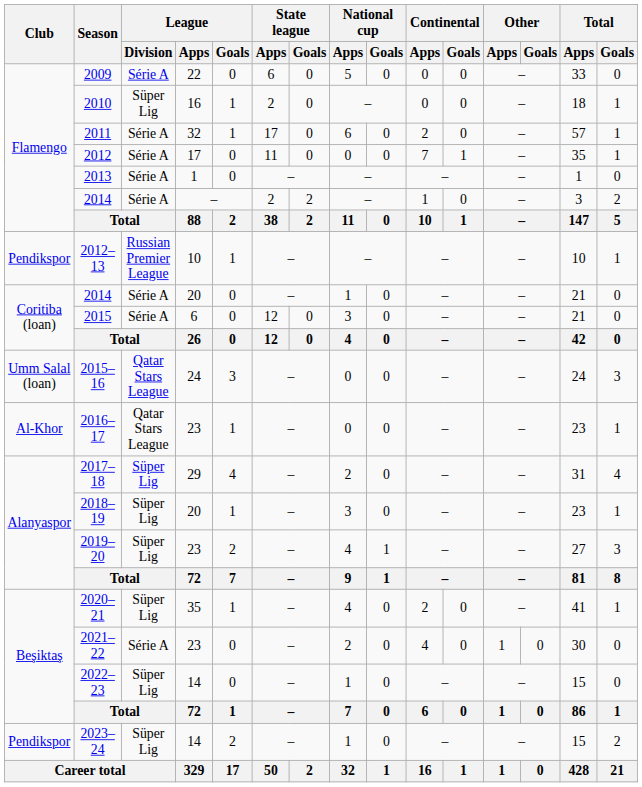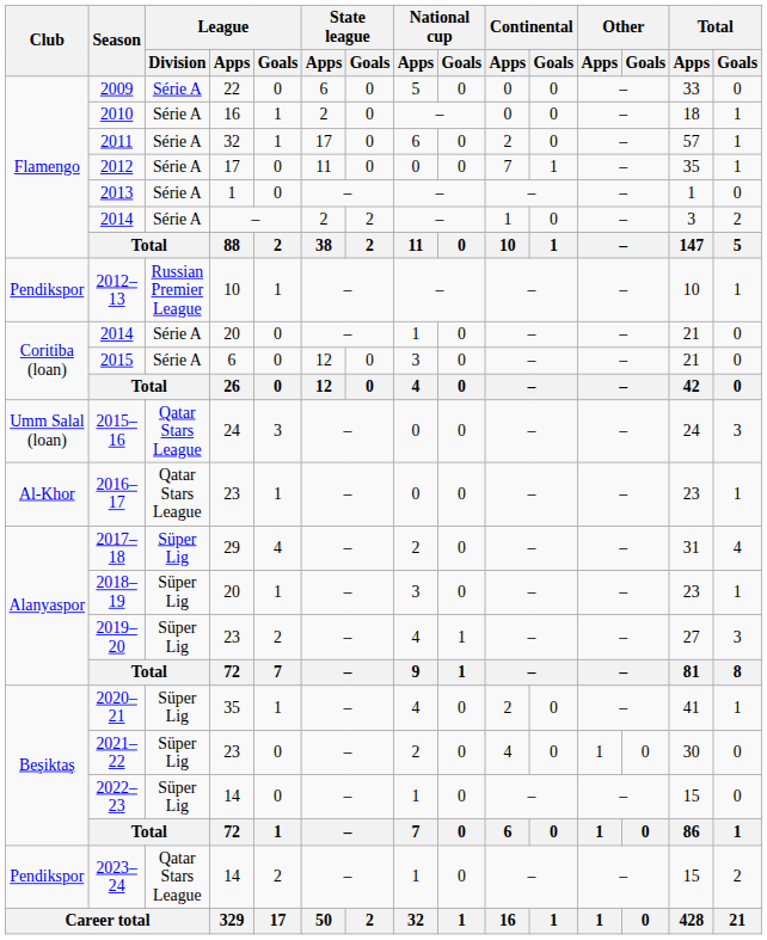2010 | League / Division: Süper Lig -> Série A
2021–22 | League / Division: Série A -> Süper Lig
2023–24 | League / Division: Süper Lig -> Qatar Stars League
